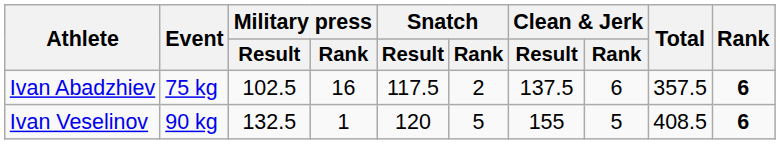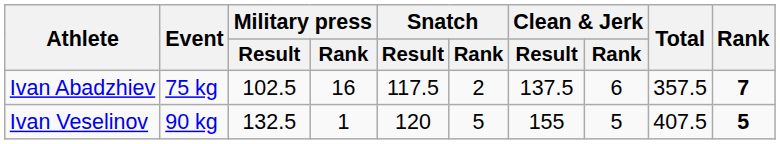Ivan Abadzhiev | Rank: 6 -> 7
Ivan Veselinov | Total: 408.5 -> 407.5
Ivan Veselinov | Rank: 6 -> 5
